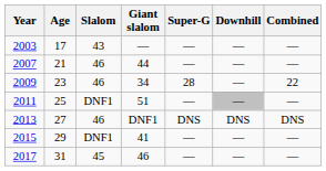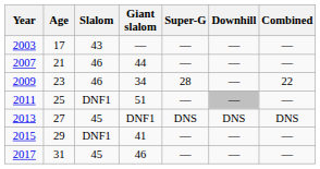2013 | Slalom: 46 -> 45
